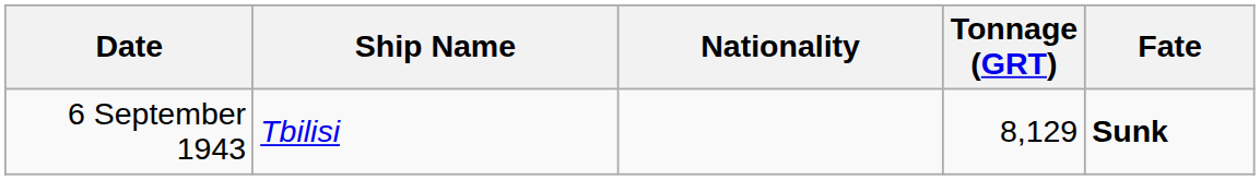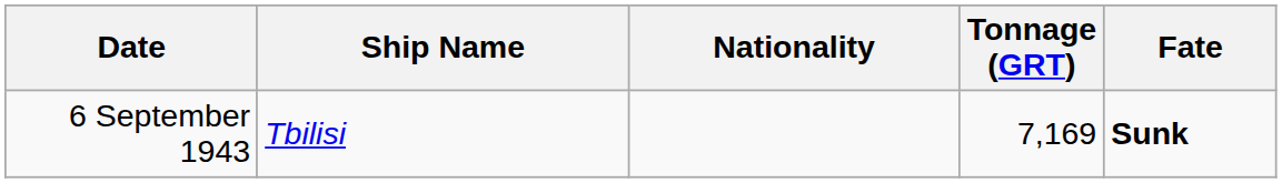6 September 1943 | Tonnage (GRT): 8,129 -> 7,169
